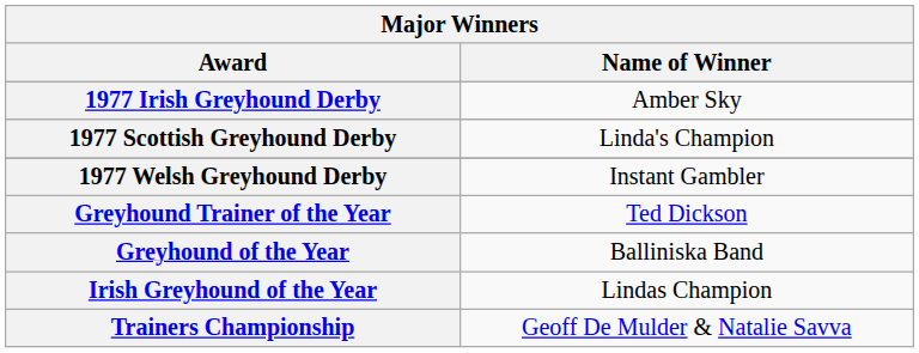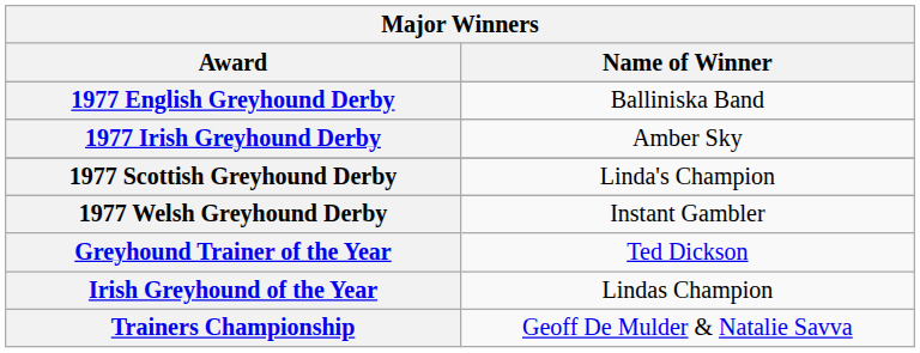+ row: 1977 English Greyhound Derby | Balliniska Band
- row: Greyhound of the Year | Balliniska Band
